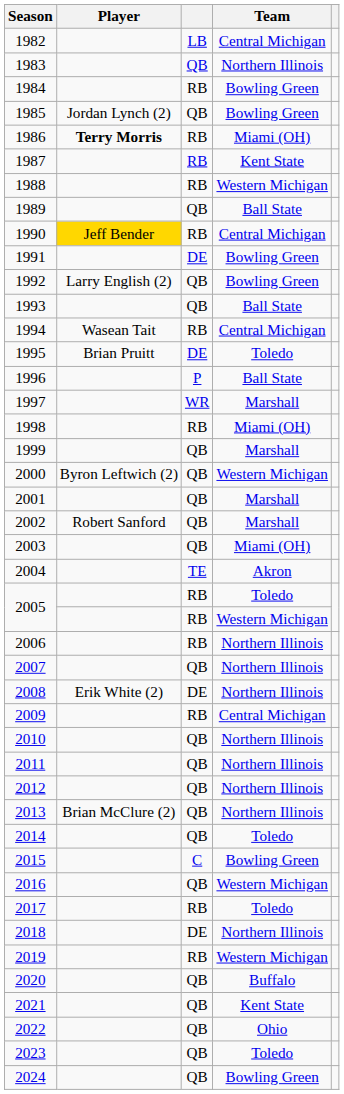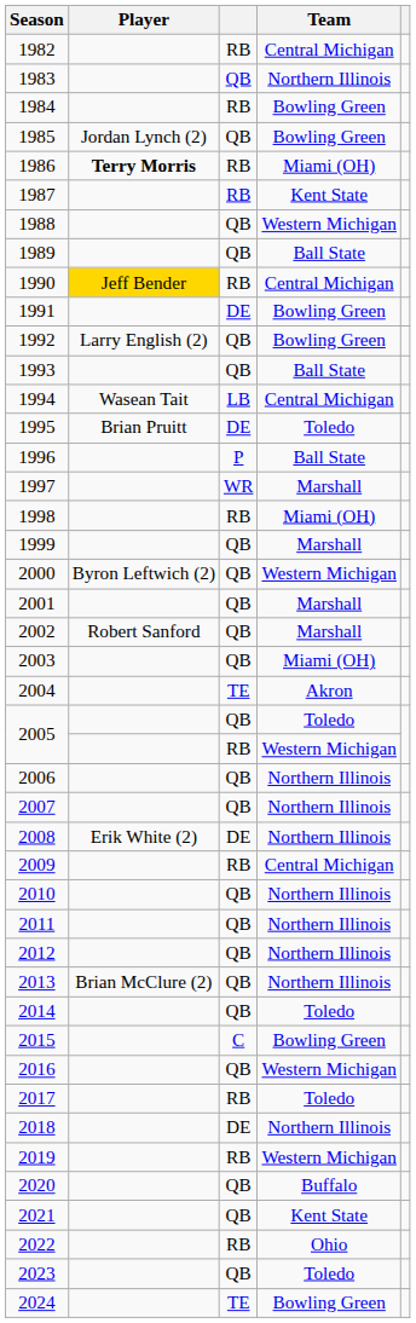1982 | column 3: LB -> RB
1988 | column 3: RB -> QB
1994 | column 3: RB -> LB
2005 / Toledo | column 3: RB -> QB
2006 | column 3: RB -> QB
2022 | column 3: QB -> RB
2024 | column 3: QB -> TE
